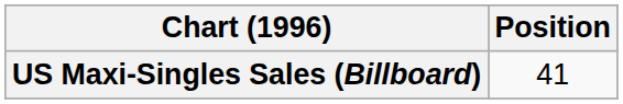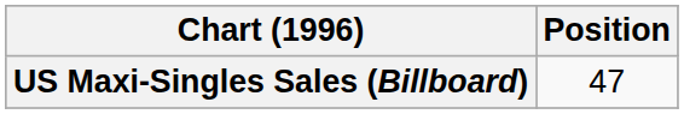US Maxi-Singles Sales (Billboard) | Position: 41 -> 47
